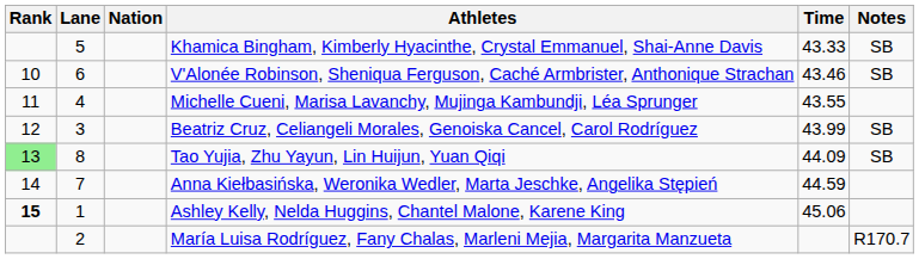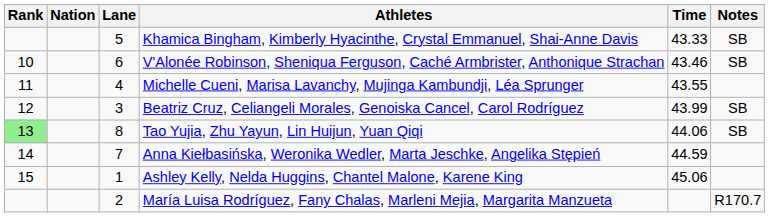columns swapped: Lane <-> Nation
Tao Yujia, Zhu Yayun, Lin Huijun, Yuan Qiqi | Time: 44.09 -> 44.06
Ashley Kelly, Nelda Huggins, Chantel Malone, Karene King | Rank: bold -> normal
